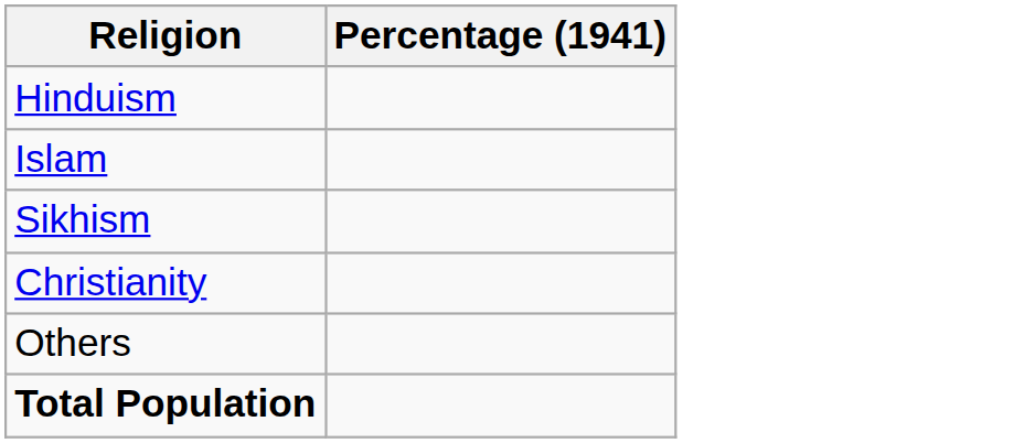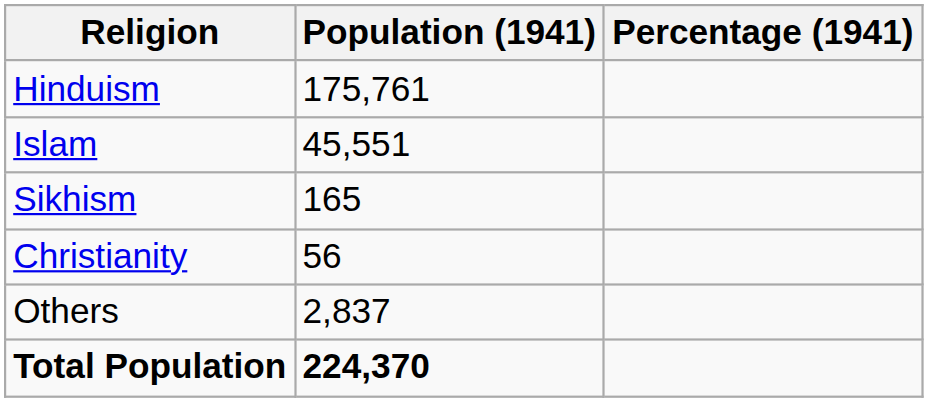+ column: Population (1941) | 175,761 | 45,551 | 165 | 56 | 2,837 | 224,370
